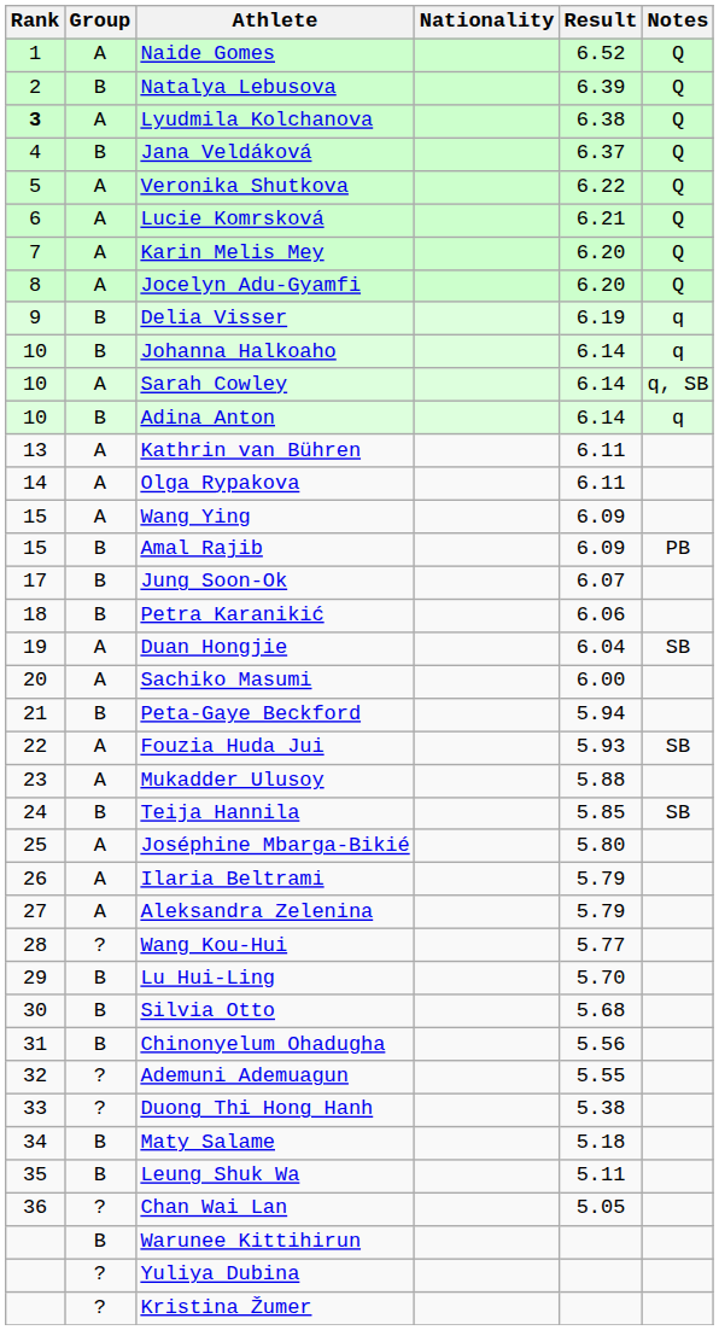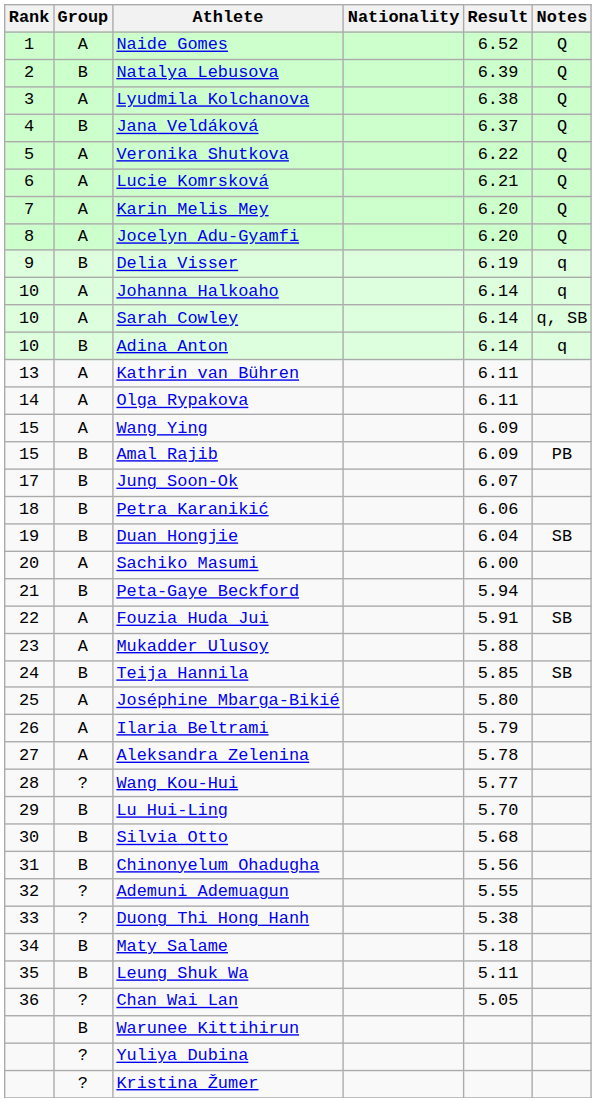Lyudmila Kolchanova | Rank: bold -> normal
Johanna Halkoaho | Group: B -> A
Duan Hongjie | Group: A -> B
Fouzia Huda Jui | Result: 5.93 -> 5.91
Aleksandra Zelenina | Result: 5.79 -> 5.78
